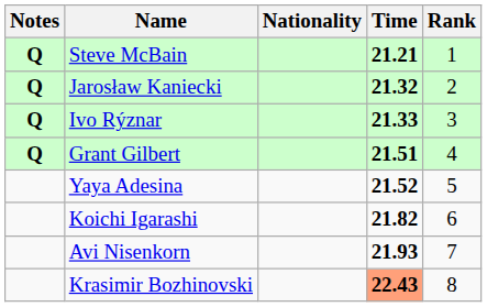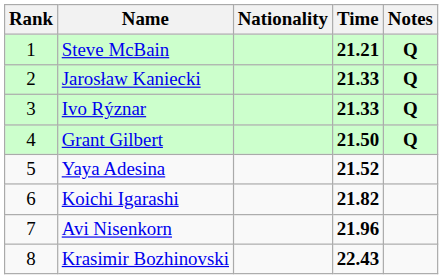columns swapped: Rank <-> Notes
Jarosław Kaniecki | Time: 21.32 -> 21.33
Grant Gilbert | Time: 21.51 -> 21.50
Avi Nisenkorn | Time: 21.93 -> 21.96
Krasimir Bozhinovski | Time: lightsalmon background -> no background
